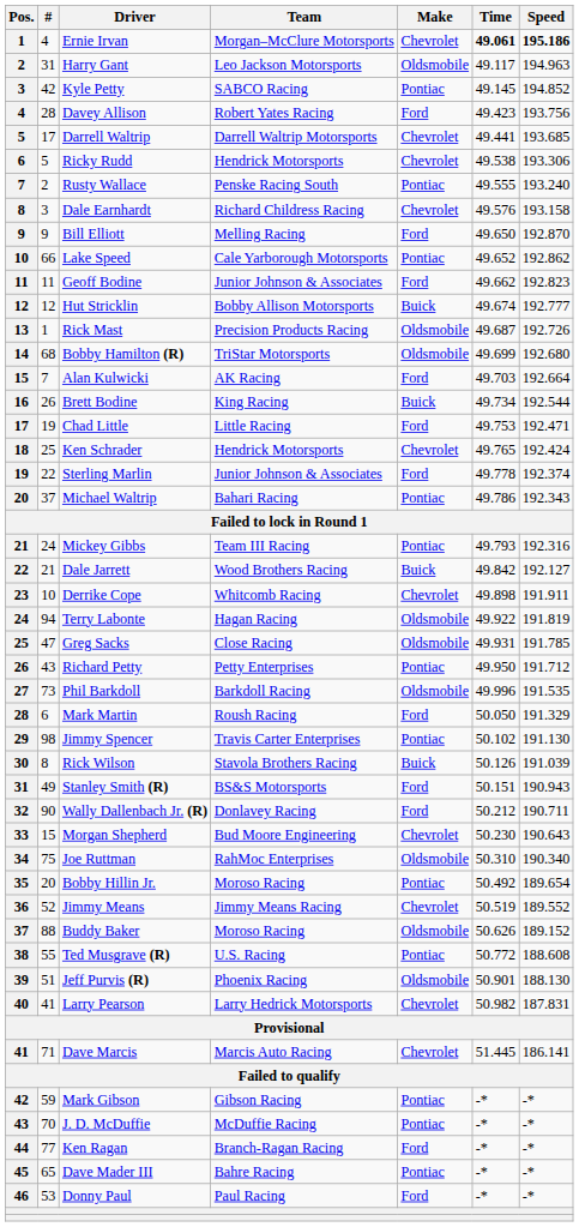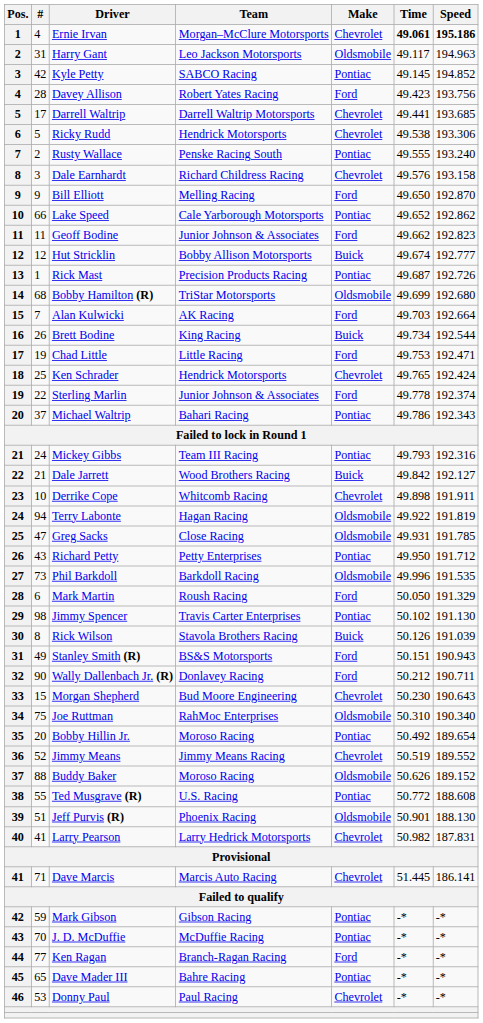Rick Mast | Make: Oldsmobile -> Pontiac
Donny Paul | Make: Ford -> Chevrolet
